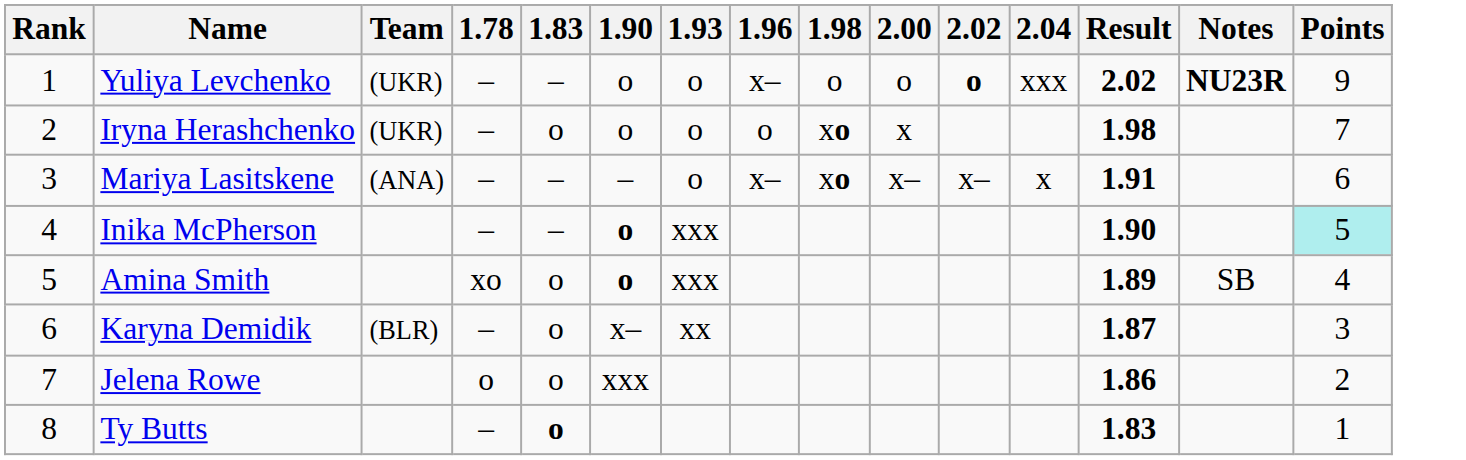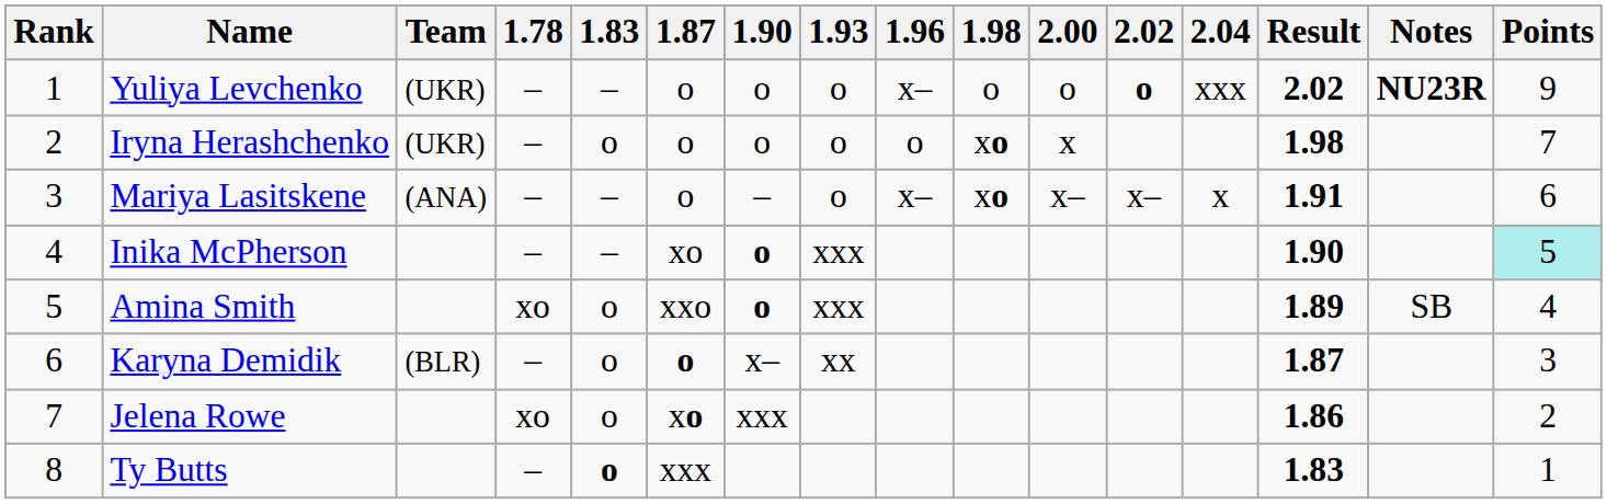+ column: 1.87 | o | o | o | xo | xxo | o | xo | xxx
Jelena Rowe | 1.78: o -> xo
